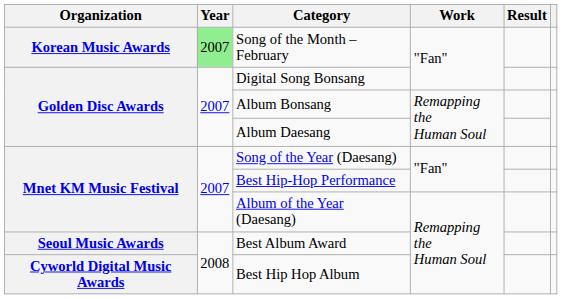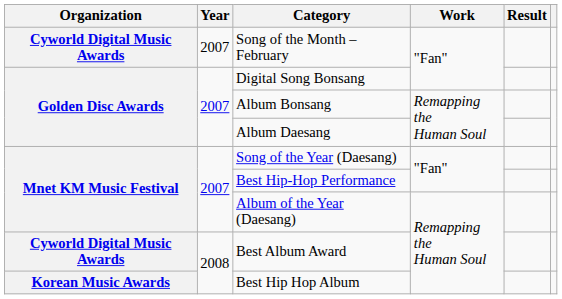Song of the Month – February | Organization: Korean Music Awards -> Cyworld Digital Music Awards
Song of the Month – February | Year: lightgreen background -> no background
Best Album Award | Organization: Seoul Music Awards -> Cyworld Digital Music Awards
Best Hip Hop Album | Organization: Cyworld Digital Music Awards -> Korean Music Awards
